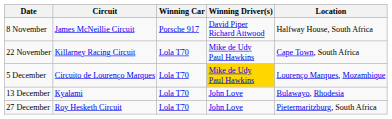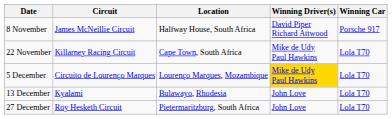columns swapped: Location <-> Winning Car
